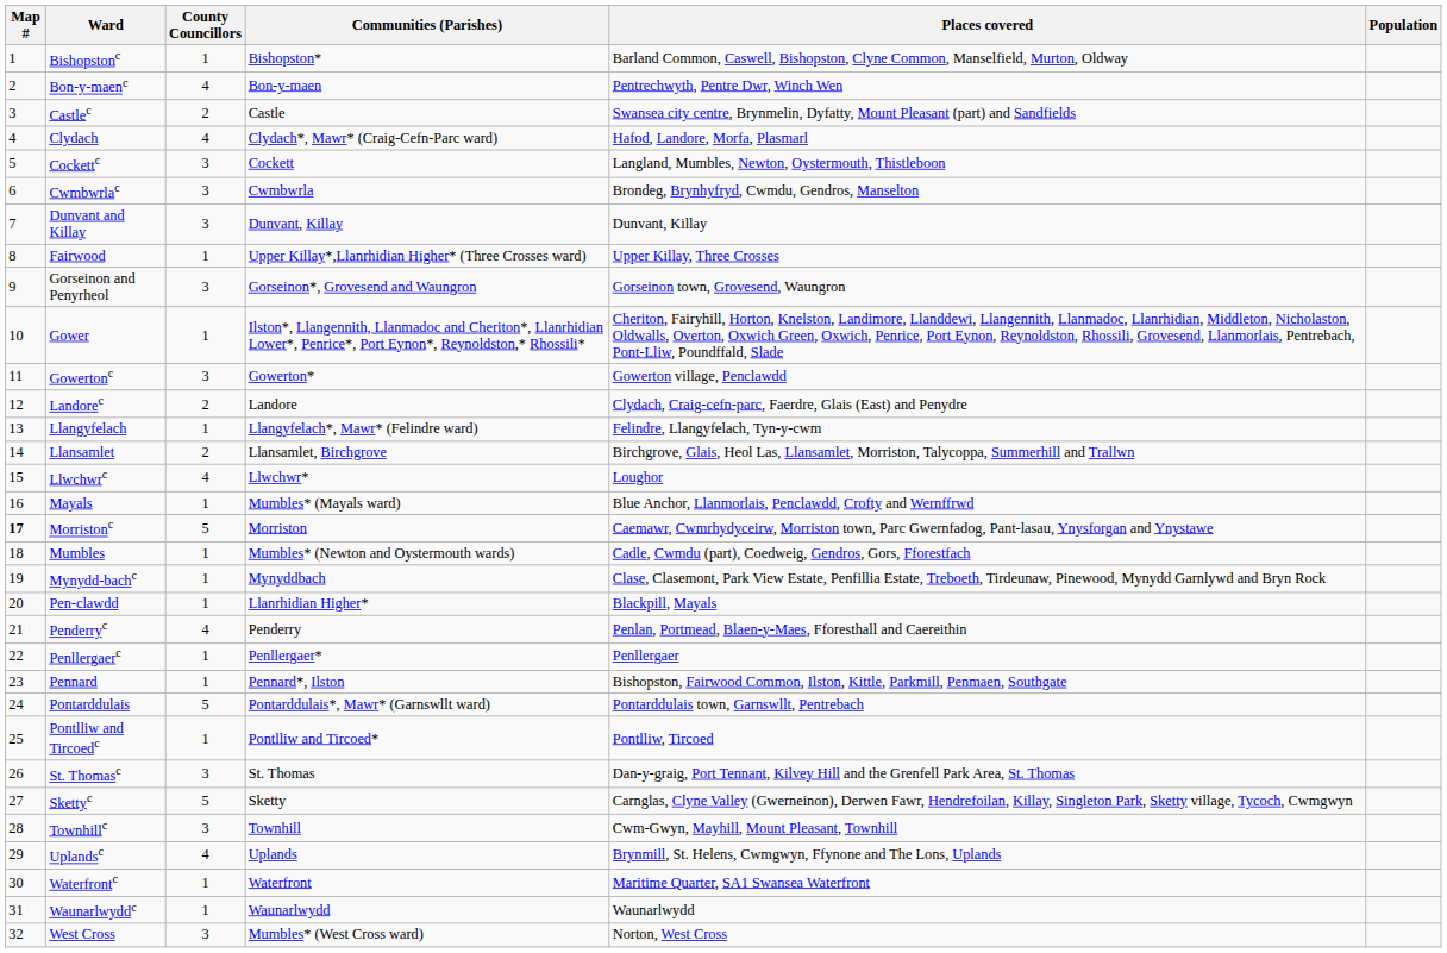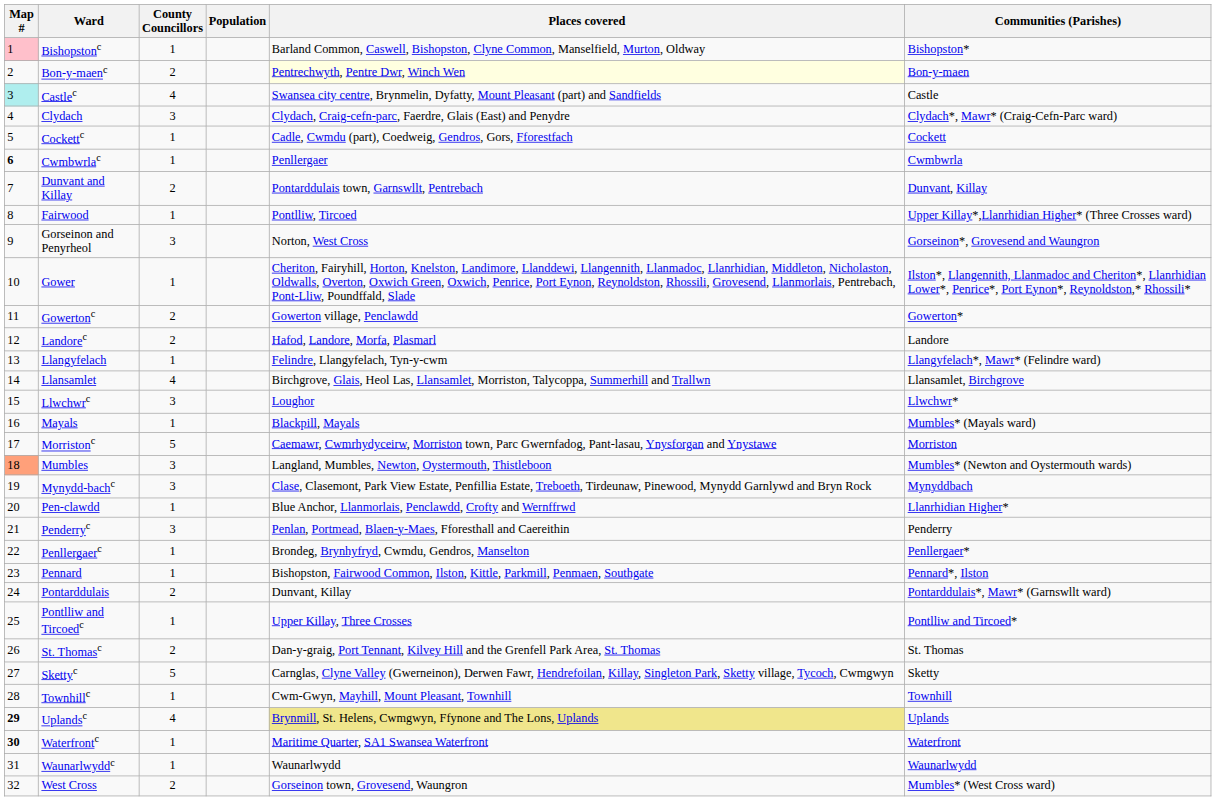columns swapped: Communities (Parishes) <-> Population
Bishopstonc | Map #: no background -> pink background
Bon-y-maenc | County Councillors: 4 -> 2
Bon-y-maenc | Places covered: no background -> lightyellow background
Castlec | Map #: no background -> paleturquoise background
Castlec | County Councillors: 2 -> 4
Clydach | County Councillors: 4 -> 3
Clydach | Places covered: Hafod, Landore, Morfa, Plasmarl -> Clydach, Craig-cefn-parc, Faerdre, Glais (East) and Penydre
Cockettc | County Councillors: 3 -> 1
Cockettc | Places covered: Langland, Mumbles, Newton, Oystermouth, Thistleboon -> Cadle, Cwmdu (part), Coedweig, Gendros, Gors, Fforestfach
Cwmbwrlac | Map #: normal -> bold
Cwmbwrlac | County Councillors: 3 -> 1
Cwmbwrlac | Places covered: Brondeg, Brynhyfryd, Cwmdu, Gendros, Manselton -> Penllergaer
Dunvant and Killay | County Councillors: 3 -> 2
Dunvant and Killay | Places covered: Dunvant, Killay -> Pontarddulais town, Garnswllt, Pentrebach
Fairwood | Places covered: Upper Killay, Three Crosses -> Pontlliw, Tircoed
Gorseinon and Penyrheol | Places covered: Gorseinon town, Grovesend, Waungron -> Norton, West Cross
Gowertonc | County Councillors: 3 -> 2
Landorec | Places covered: Clydach, Craig-cefn-parc, Faerdre, Glais (East) and Penydre -> Hafod, Landore, Morfa, Plasmarl
Llansamlet | County Councillors: 2 -> 4
Llwchwrc | County Councillors: 4 -> 3
Mayals | Places covered: Blue Anchor, Llanmorlais, Penclawdd, Crofty and Wernffrwd -> Blackpill, Mayals
Morristonc | Map #: bold -> normal
Mumbles | Map #: no background -> lightsalmon background
Mumbles | County Councillors: 1 -> 3
Mumbles | Places covered: Cadle, Cwmdu (part), Coedweig, Gendros, Gors, Fforestfach -> Langland, Mumbles, Newton, Oystermouth, Thistleboon
Mynydd-bachc | County Councillors: 1 -> 3
Pen-clawdd | Places covered: Blackpill, Mayals -> Blue Anchor, Llanmorlais, Penclawdd, Crofty and Wernffrwd
Penderryc | County Councillors: 4 -> 3
Penllergaerc | Places covered: Penllergaer -> Brondeg, Brynhyfryd, Cwmdu, Gendros, Manselton
Pontarddulais | County Councillors: 5 -> 2
Pontarddulais | Places covered: Pontarddulais town, Garnswllt, Pentrebach -> Dunvant, Killay
Pontlliw and Tircoedc | Places covered: Pontlliw, Tircoed -> Upper Killay, Three Crosses
St. Thomasc | County Councillors: 3 -> 2
Townhillc | County Councillors: 3 -> 1
Uplandsc | Map #: normal -> bold
Uplandsc | Places covered: no background -> khaki background
Waterfrontc | Map #: normal -> bold
West Cross | County Councillors: 3 -> 2
West Cross | Places covered: Norton, West Cross -> Gorseinon town, Grovesend, Waungron
